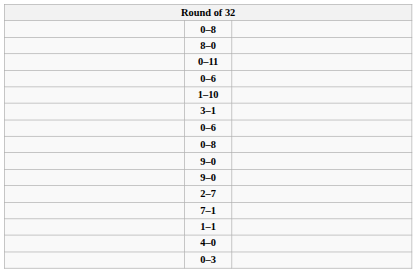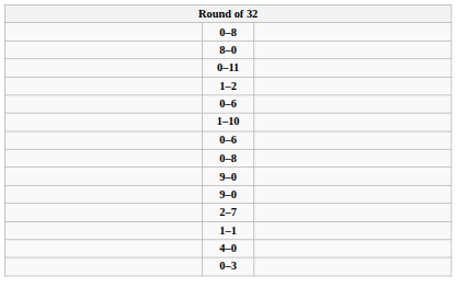+ row: 1–2
- row: 3–1
- row: 7–1
